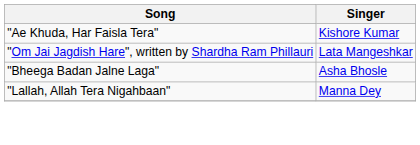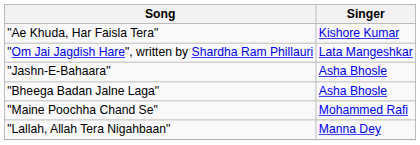+ row: "Jashn-E-Bahaara" | Asha Bhosle
+ row: "Maine Poochha Chand Se" | Mohammed Rafi
